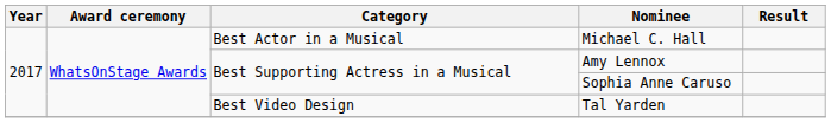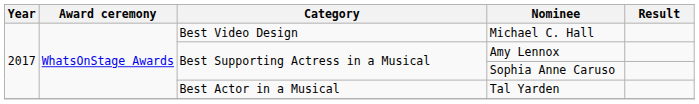Michael C. Hall | Category: Best Actor in a Musical -> Best Video Design
Tal Yarden | Category: Best Video Design -> Best Actor in a Musical
